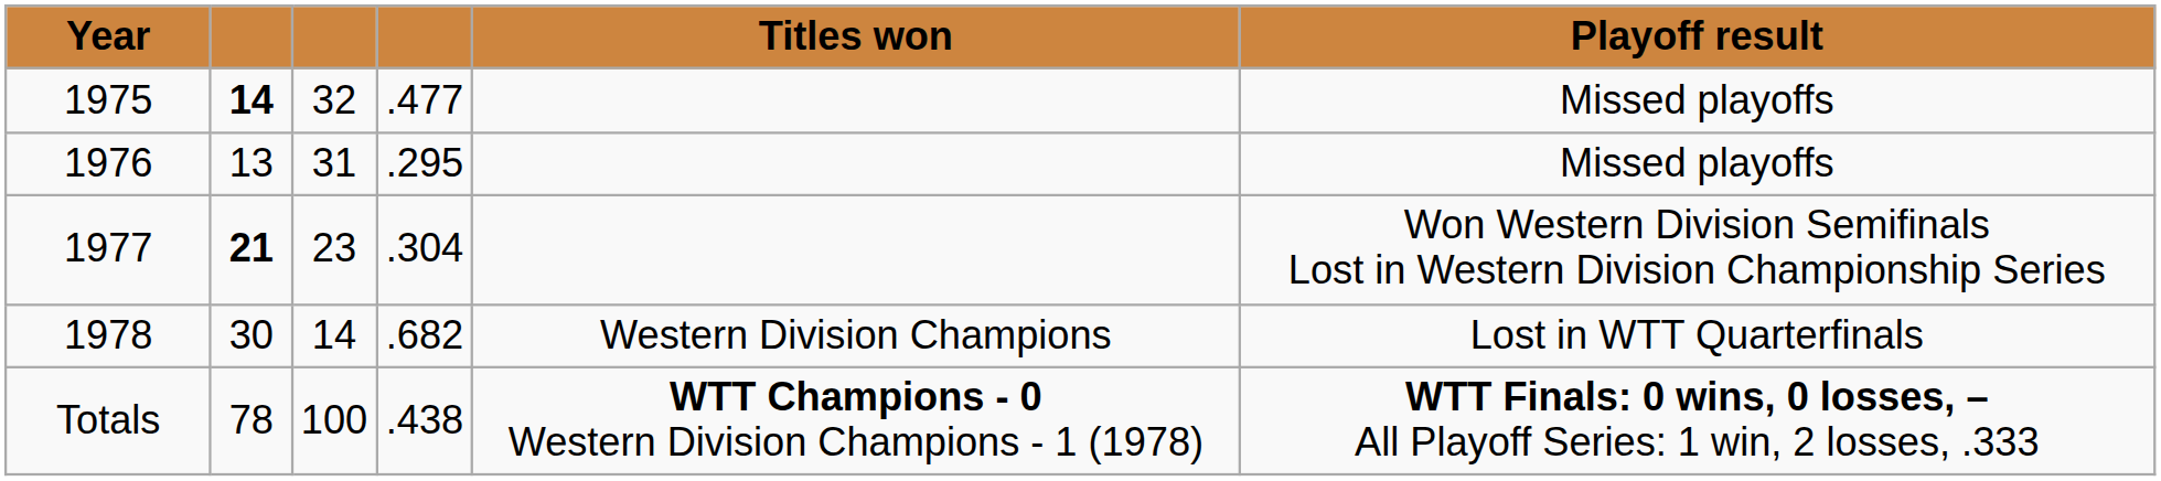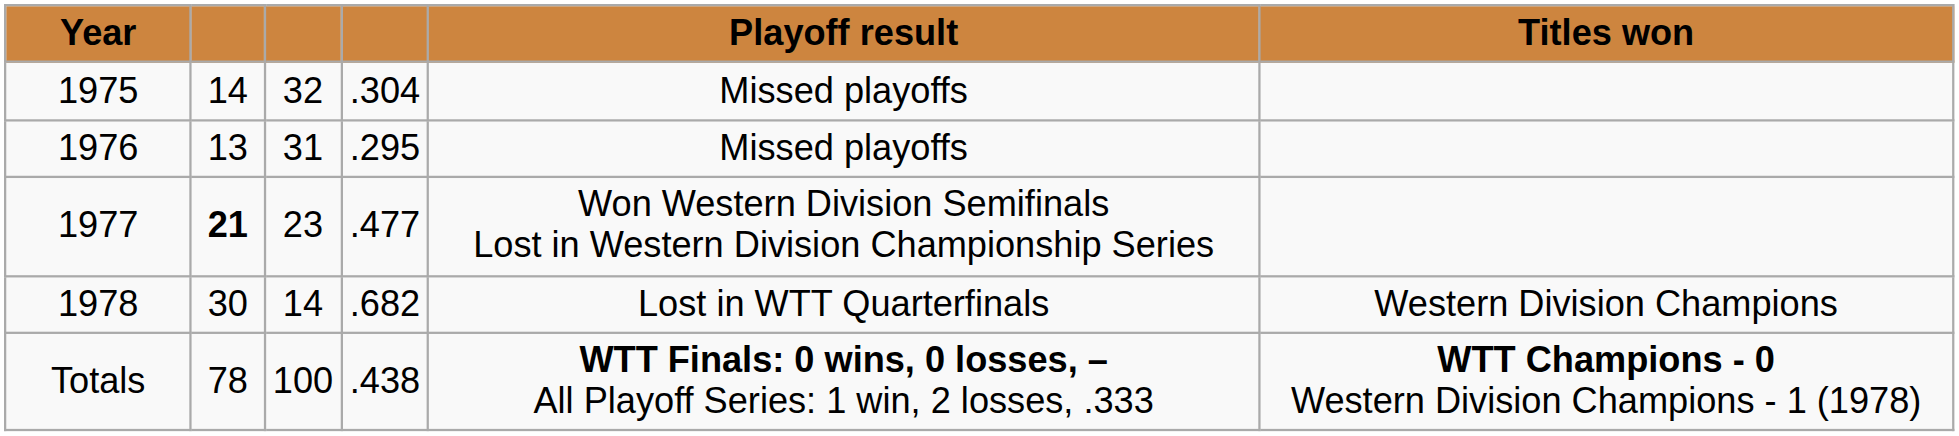columns swapped: Playoff result <-> Titles won
1975 | column 2: bold -> normal
1975 | column 4: .477 -> .304
1977 | column 4: .304 -> .477
